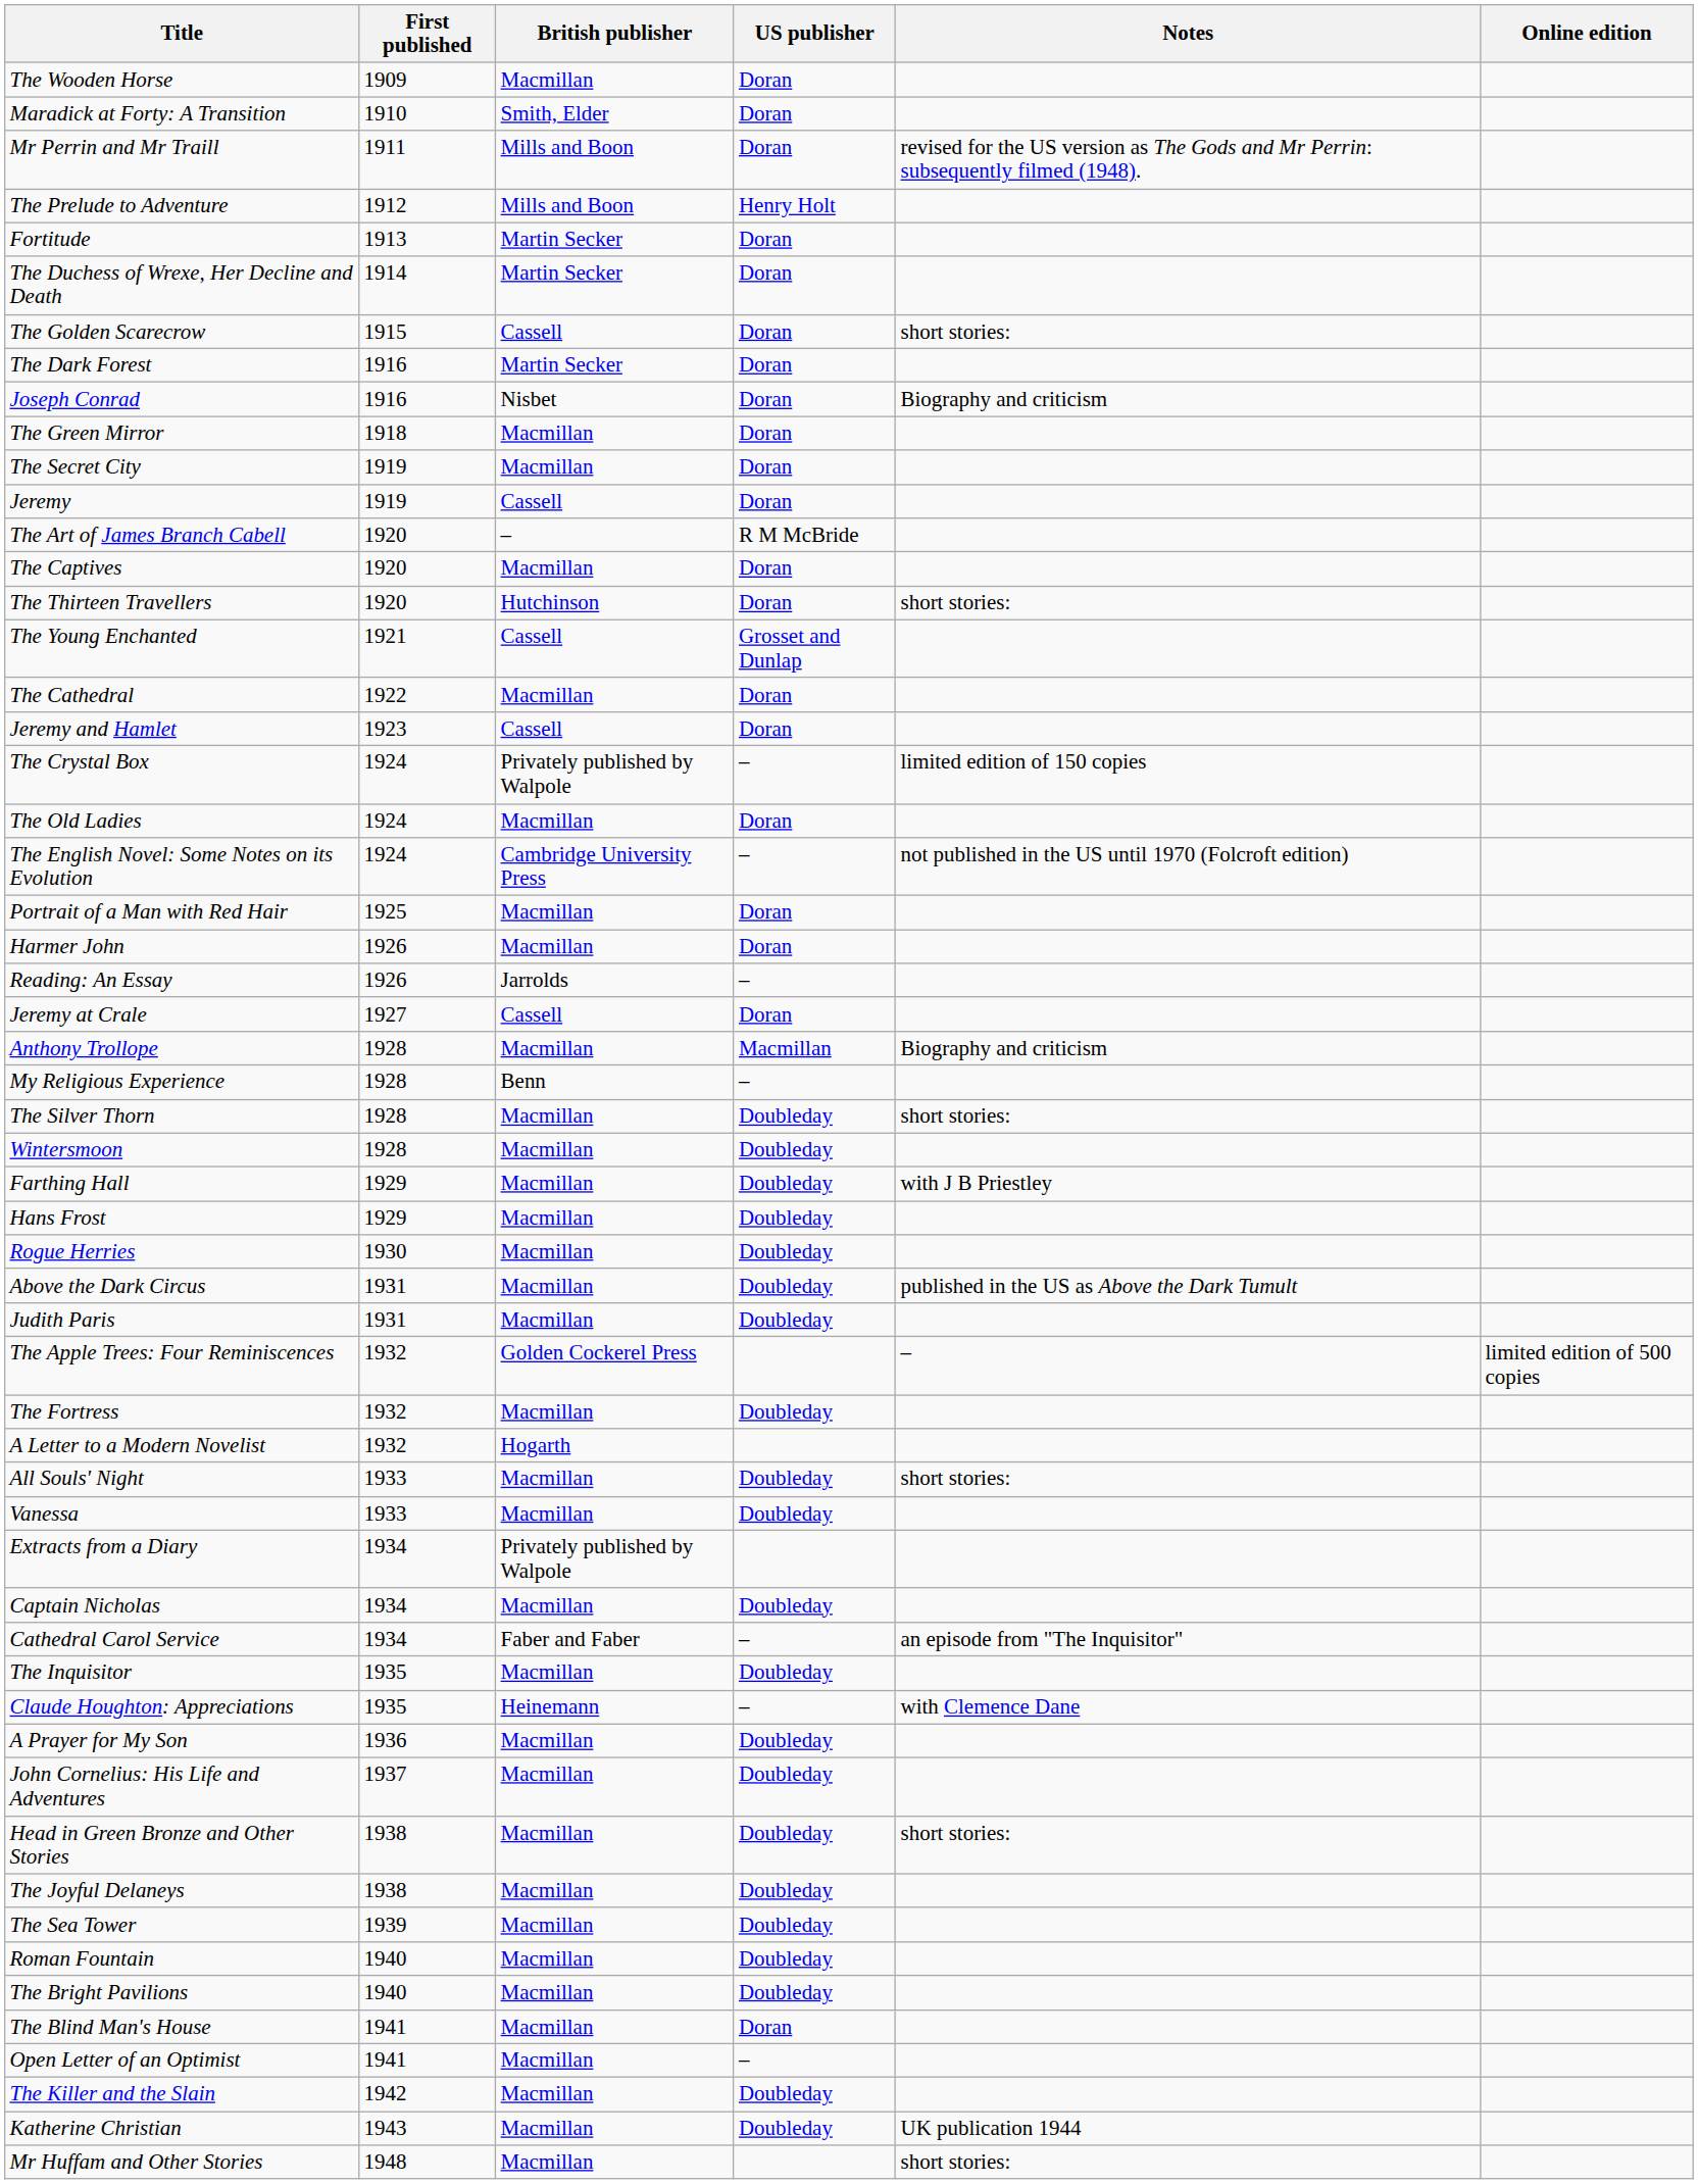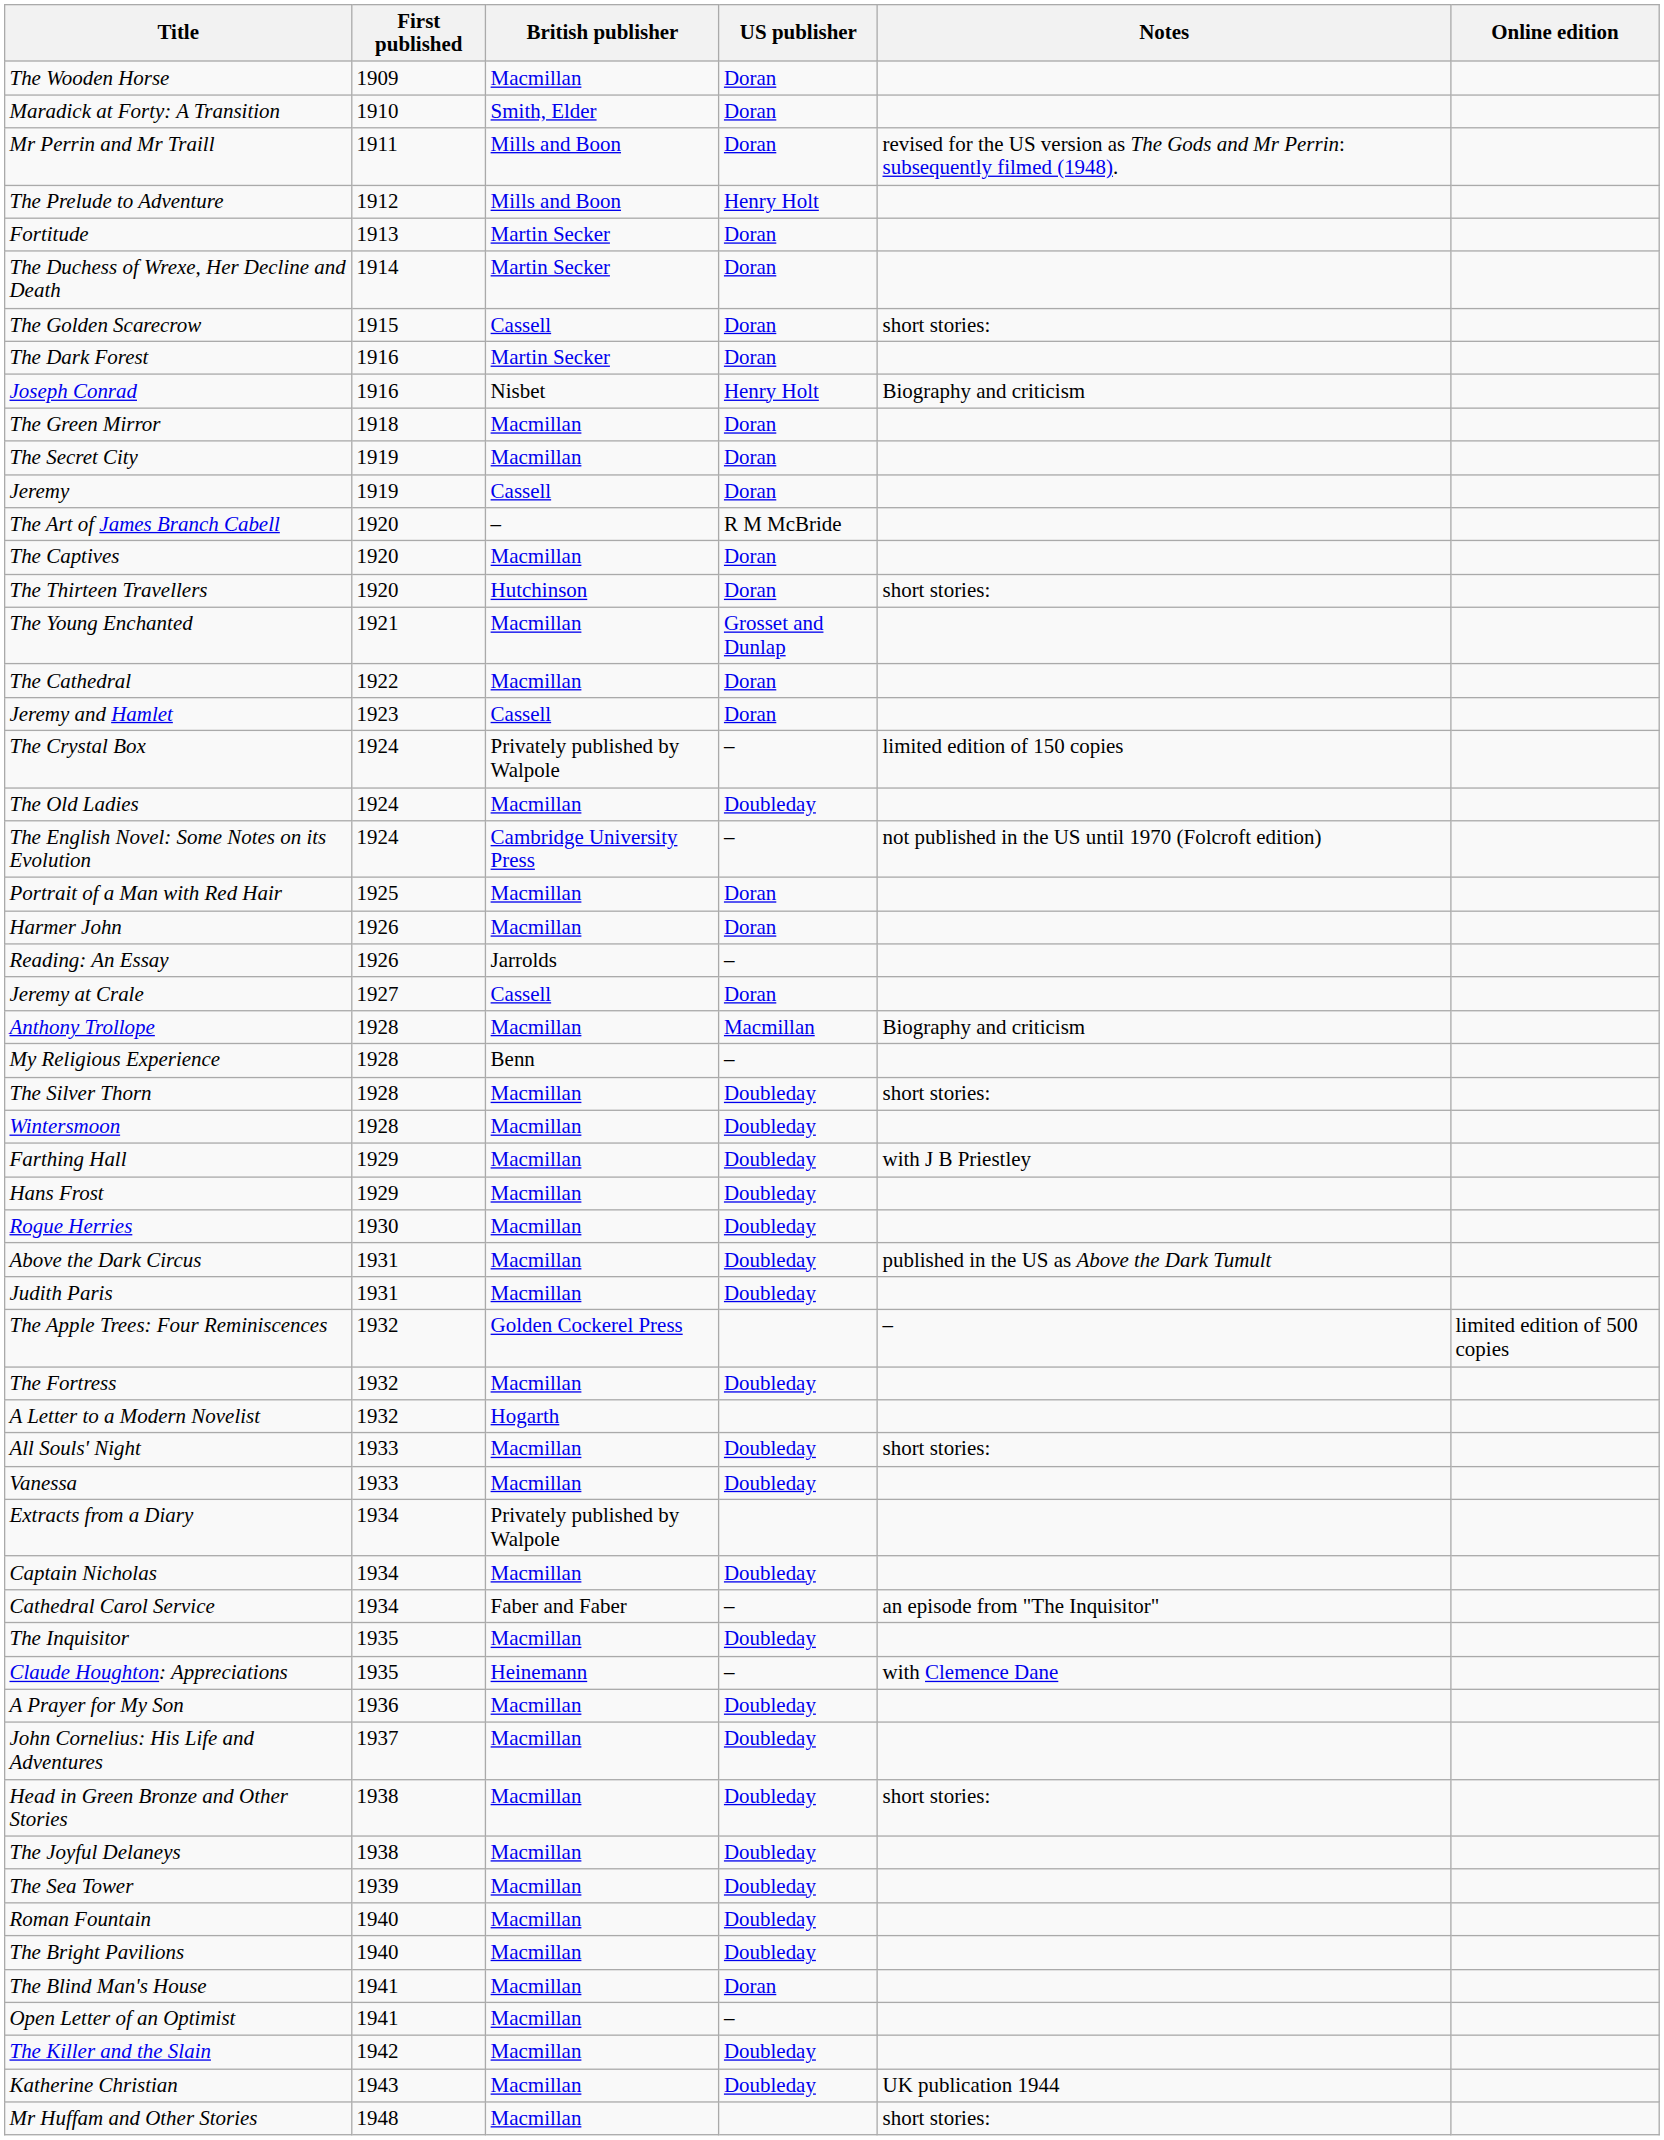Joseph Conrad | US publisher: Doran -> Henry Holt
The Young Enchanted | British publisher: Cassell -> Macmillan
The Old Ladies | US publisher: Doran -> Doubleday
